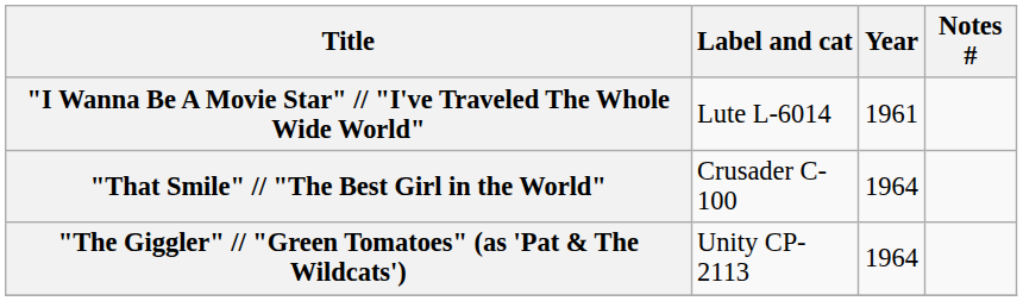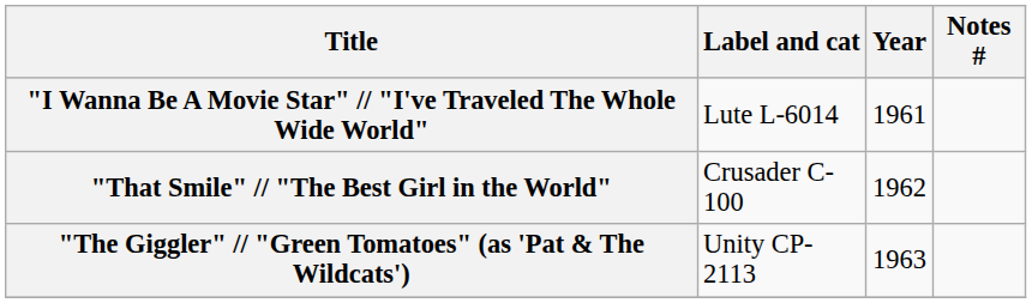"That Smile" // "The Best Girl in the World" | Year: 1964 -> 1962
"The Giggler" // "Green Tomatoes" (as 'Pat & The Wildcats') | Year: 1964 -> 1963
